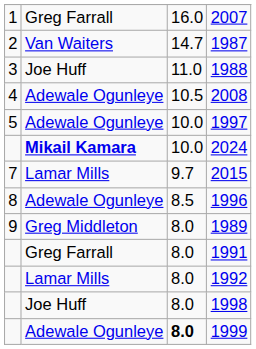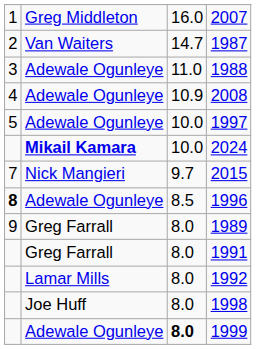2007 | column 2: Greg Farrall -> Greg Middleton
1988 | column 2: Joe Huff -> Adewale Ogunleye
2008 | column 3: 10.5 -> 10.9
2015 | column 2: Lamar Mills -> Nick Mangieri
1996 | column 1: normal -> bold
1989 | column 2: Greg Middleton -> Greg Farrall
